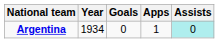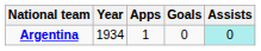columns swapped: Apps <-> Goals
